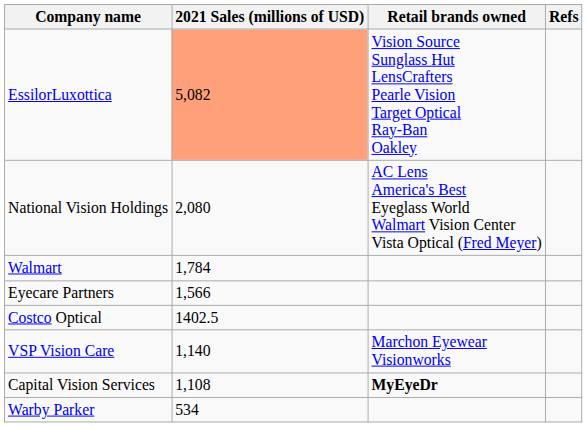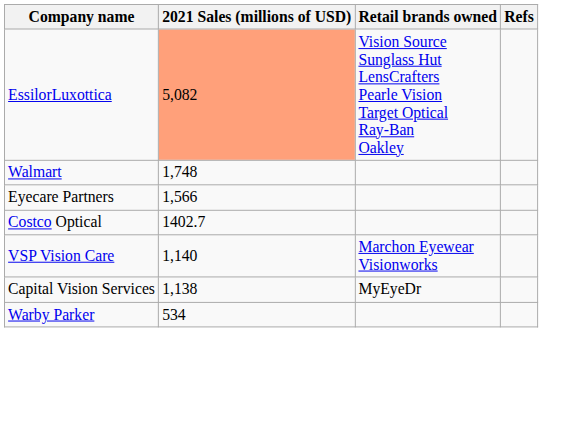- row: National Vision Holdings | 2,080 | AC Lens America's Best Eyeglass World Walmart Vision Center Vista Optical (Fred Meyer)
Walmart | 2021 Sales (millions of USD): 1,784 -> 1,748
Costco Optical | 2021 Sales (millions of USD): 1402.5 -> 1402.7
Capital Vision Services | 2021 Sales (millions of USD): 1,108 -> 1,138
Capital Vision Services | Retail brands owned: bold -> normal
